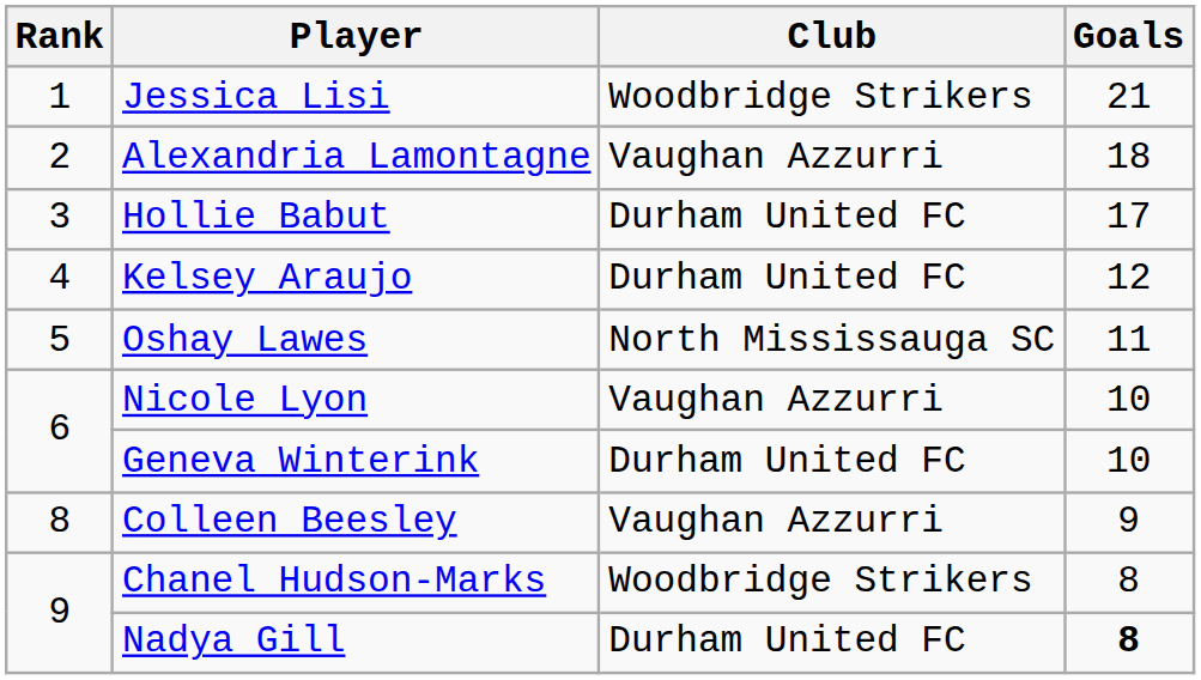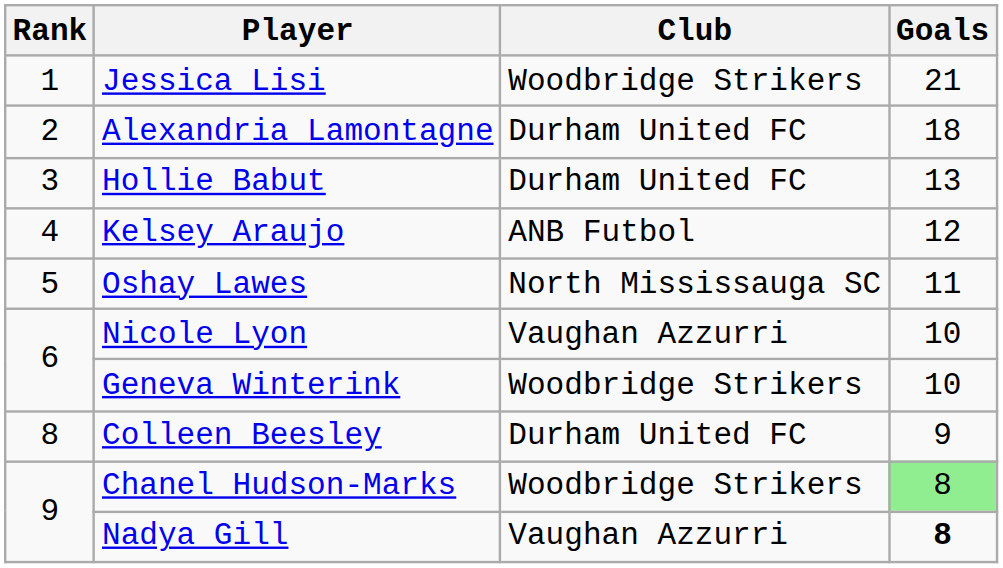Alexandria Lamontagne | Club: Vaughan Azzurri -> Durham United FC
Hollie Babut | Goals: 17 -> 13
Kelsey Araujo | Club: Durham United FC -> ANB Futbol
Geneva Winterink | Club: Durham United FC -> Woodbridge Strikers
Colleen Beesley | Club: Vaughan Azzurri -> Durham United FC
Chanel Hudson-Marks | Goals: no background -> lightgreen background
Nadya Gill | Club: Durham United FC -> Vaughan Azzurri
